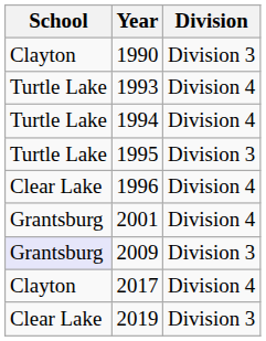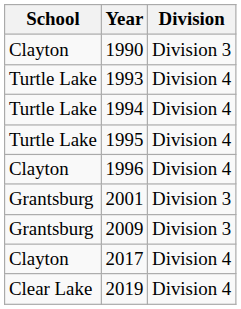1995 | Division: Division 3 -> Division 4
1996 | School: Clear Lake -> Clayton
2001 | Division: Division 4 -> Division 3
2009 | School: lavender background -> no background
2019 | Division: Division 3 -> Division 4
